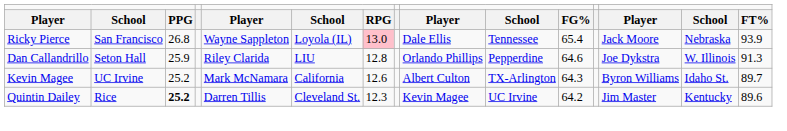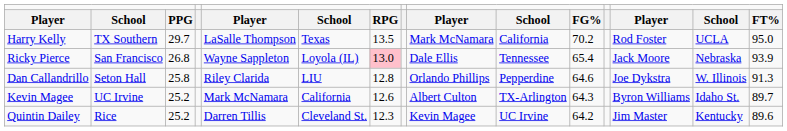+ row: Harry Kelly | TX Southern | 29.7 | LaSalle Thompson | Texas | 13.5 | Mark McNamara | California | 70.2 | Rod Foster | UCLA | 95.0
Dan Callandrillo | column 3: 25.9 -> 25.8
Quintin Dailey | column 3: bold -> normal
